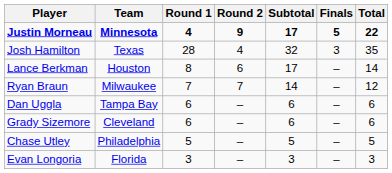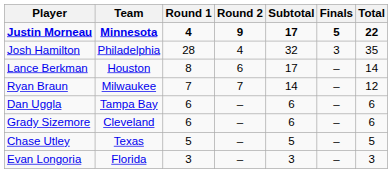Josh Hamilton | Team: Texas -> Philadelphia
Chase Utley | Team: Philadelphia -> Texas
